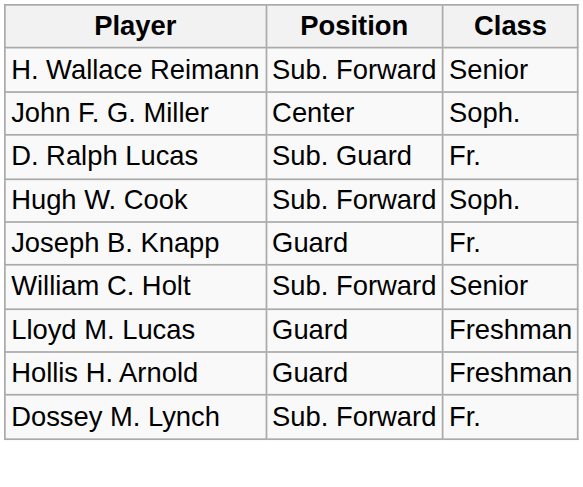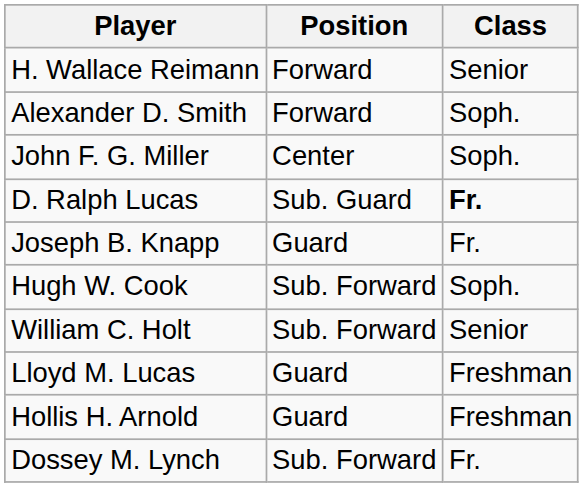H. Wallace Reimann | Position: Sub. Forward -> Forward
+ row: Alexander D. Smith | Forward | Soph.
D. Ralph Lucas | Class: normal -> bold
rows swapped: Joseph B. Knapp <-> Hugh W. Cook
